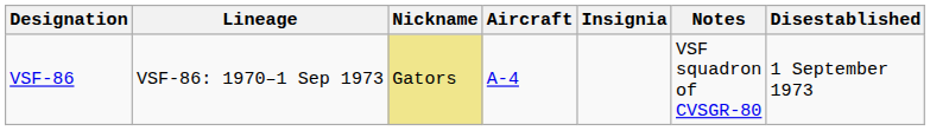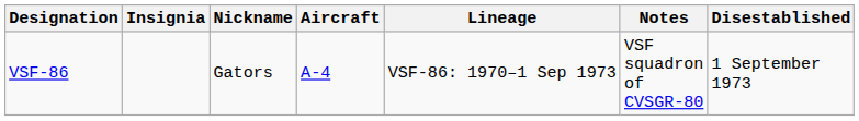columns swapped: Insignia <-> Lineage
VSF-86 | Nickname: khaki background -> no background
